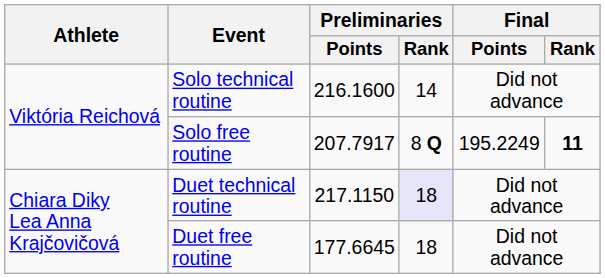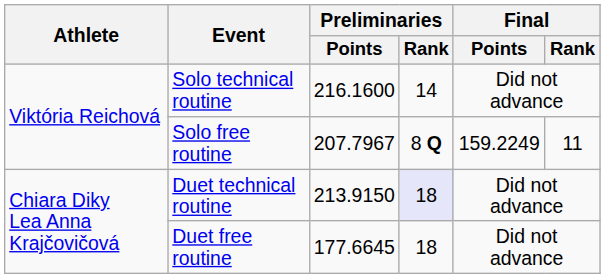Solo free routine | Preliminaries / Points: 207.7917 -> 207.7967
Solo free routine | Final / Points: 195.2249 -> 159.2249
Solo free routine | Final / Rank: bold -> normal
Duet technical routine | Preliminaries / Points: 217.1150 -> 213.9150
